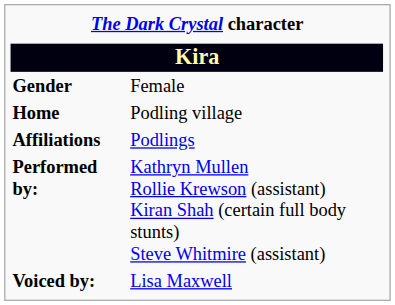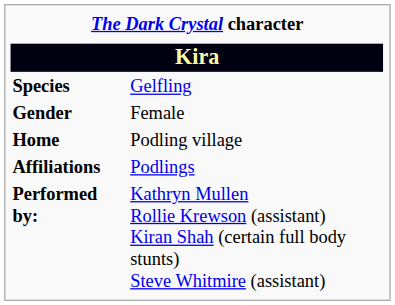+ row: Species | Gelfling
- row: Voiced by: | Lisa Maxwell
